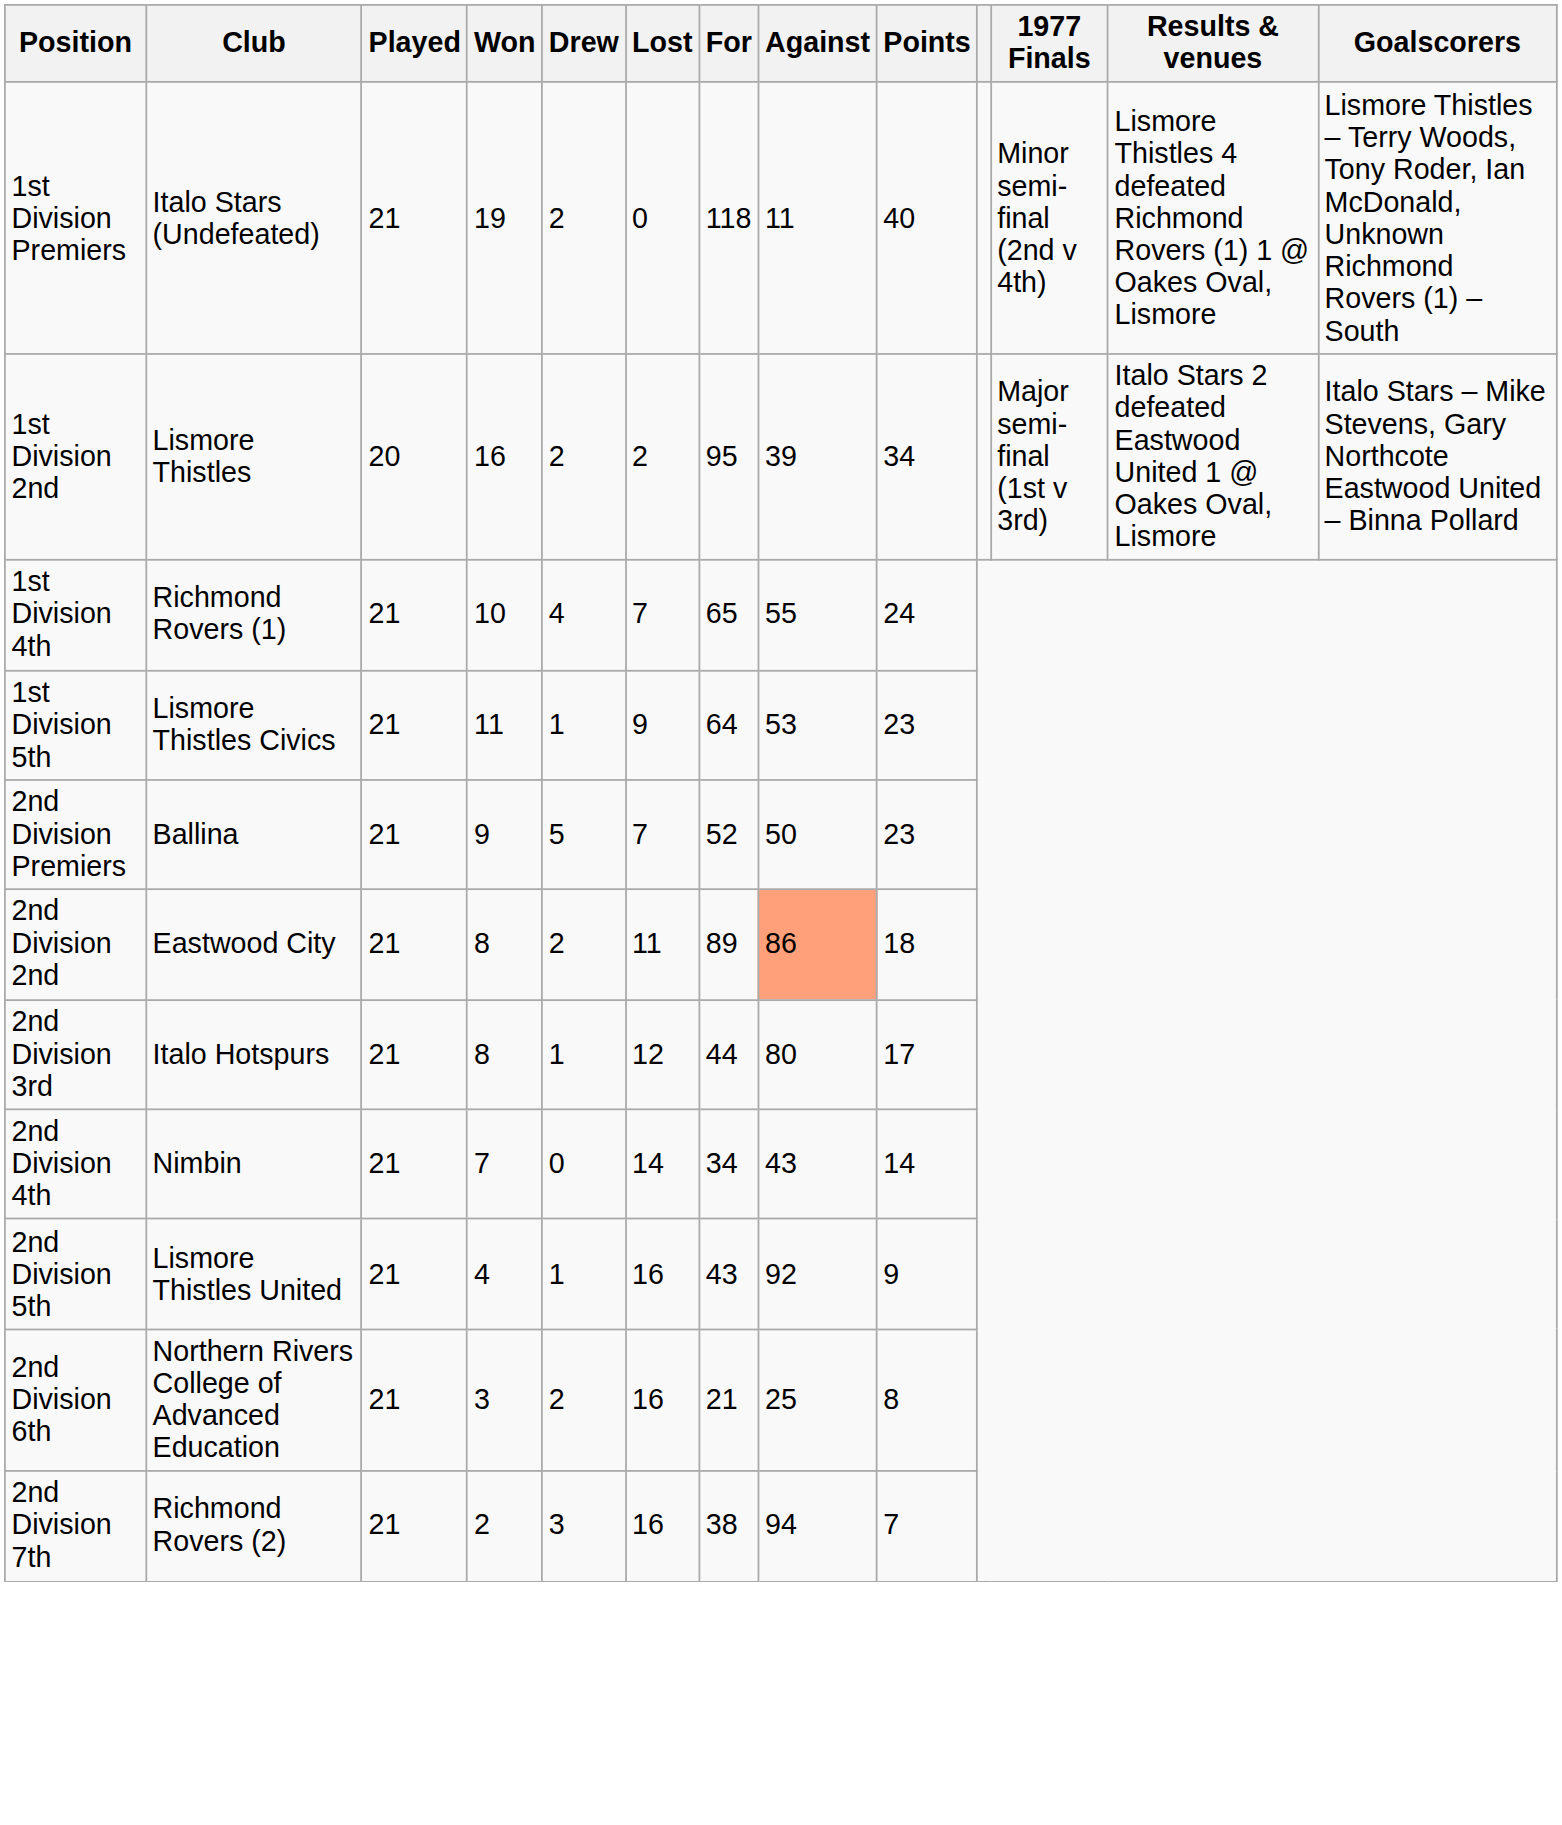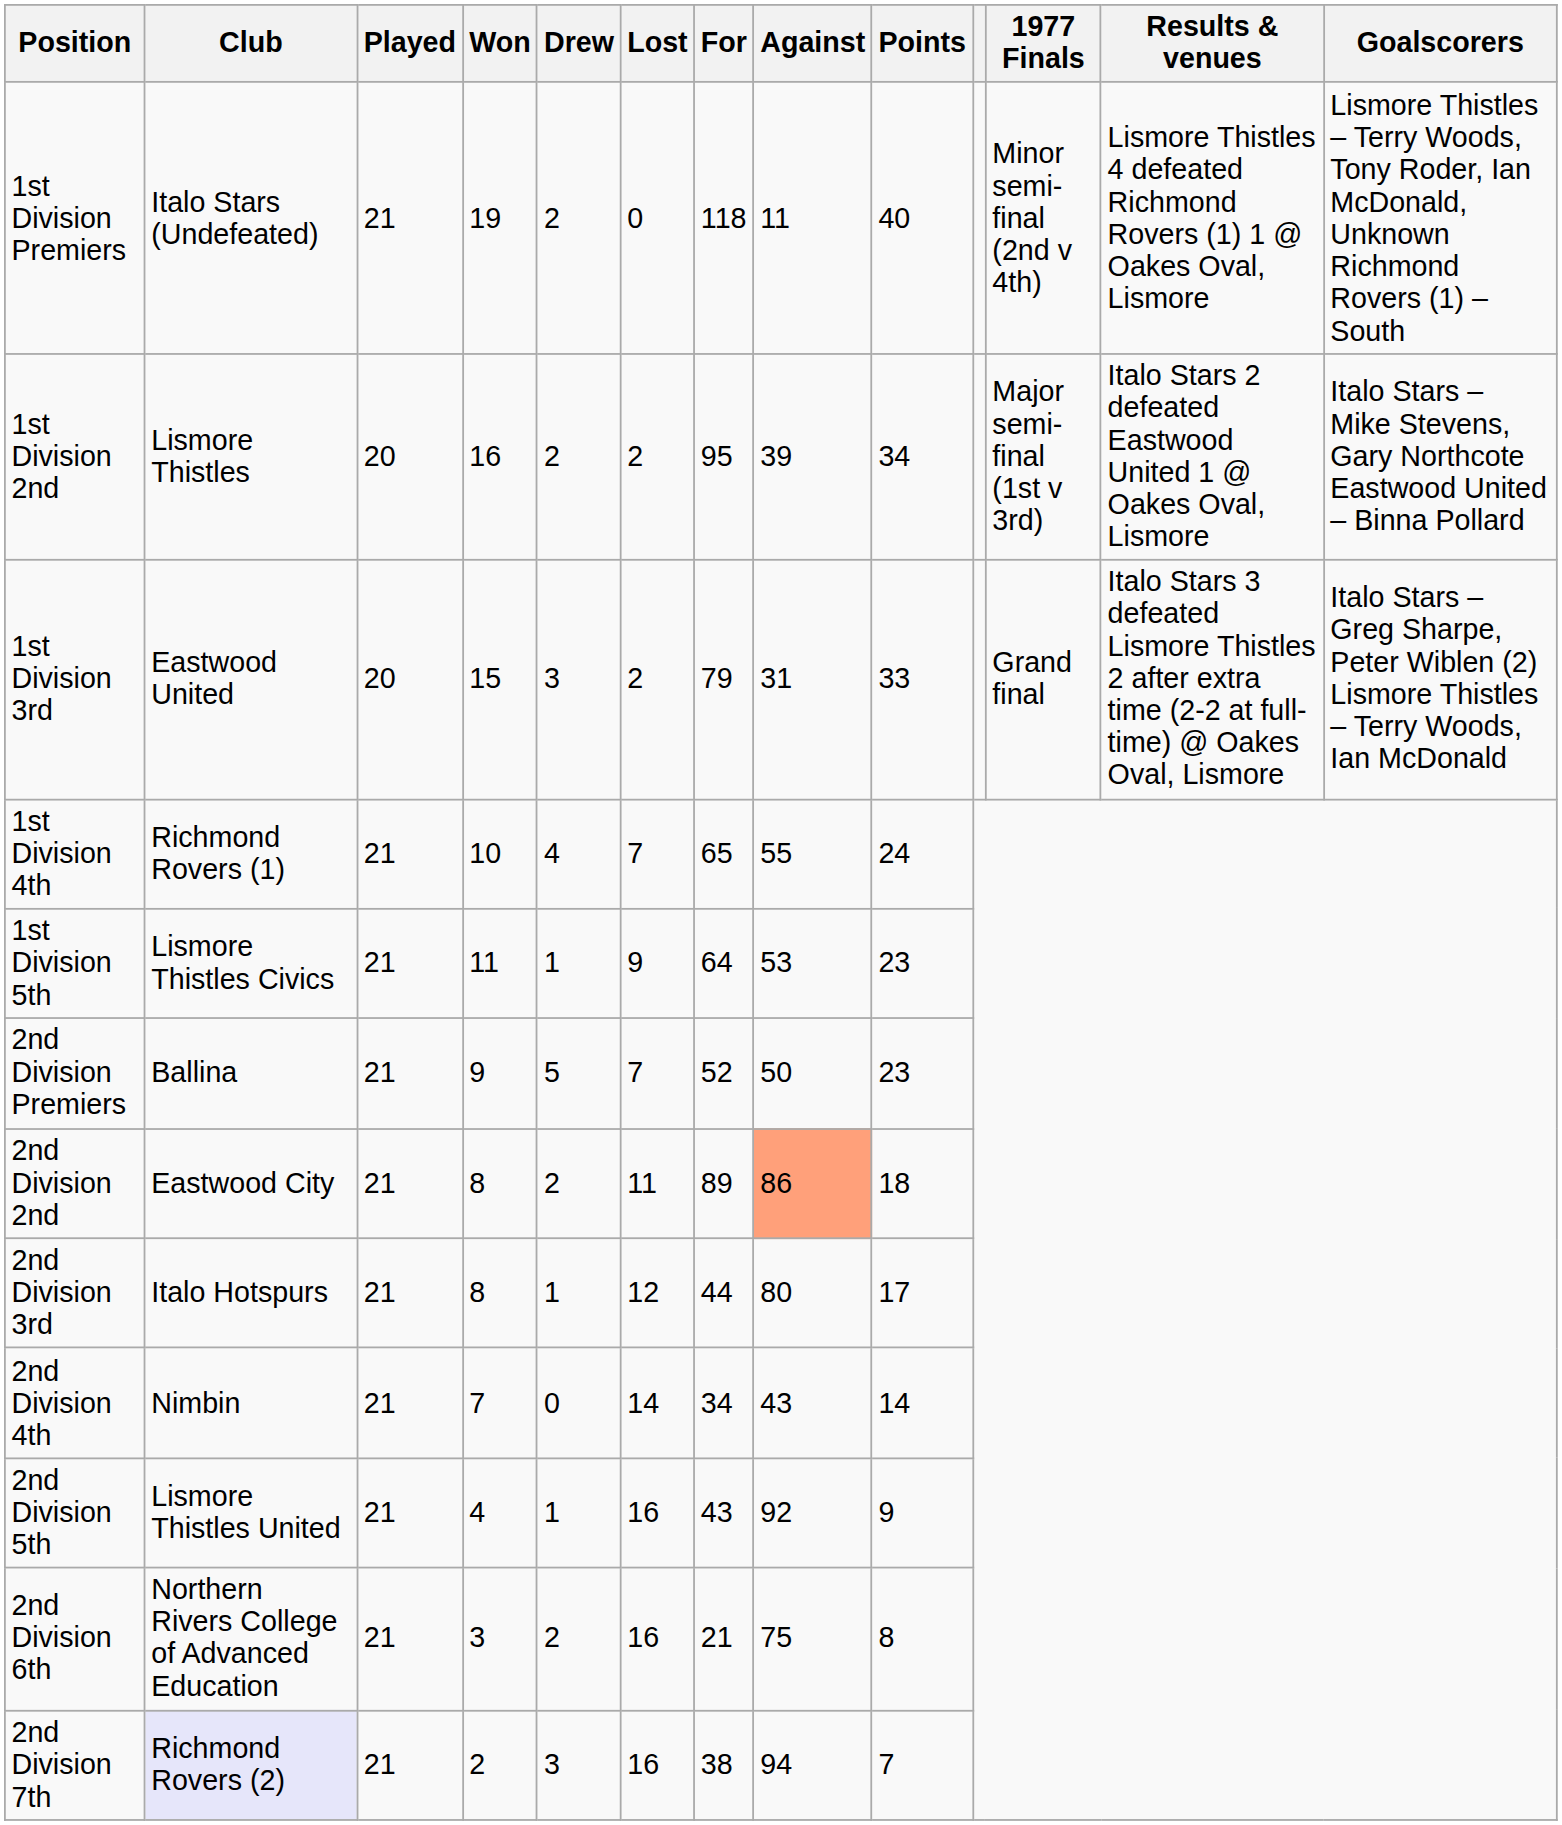+ row: 1st Division 3rd | Eastwood United | 20 | 15 | 3 | 2 | 79 | 31 | 33 | Grand final | Italo Stars 3 defeated Lismore Thistles 2 after extra time (2-2 at full-time) @ Oakes Oval, Lismore | Italo Stars – Greg Sharpe, Peter Wiblen (2) Lismore Thistles – Terry Woods, Ian McDonald
2nd Division 6th | Against: 25 -> 75
2nd Division 7th | Club: no background -> lavender background
